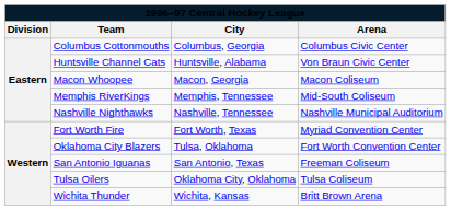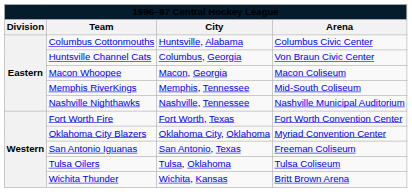Columbus Cottonmouths | City: Columbus, Georgia -> Huntsville, Alabama
Huntsville Channel Cats | City: Huntsville, Alabama -> Columbus, Georgia
Fort Worth Fire | Arena: Myriad Convention Center -> Fort Worth Convention Center
Oklahoma City Blazers | City: Tulsa, Oklahoma -> Oklahoma City, Oklahoma
Oklahoma City Blazers | Arena: Fort Worth Convention Center -> Myriad Convention Center
Tulsa Oilers | City: Oklahoma City, Oklahoma -> Tulsa, Oklahoma
